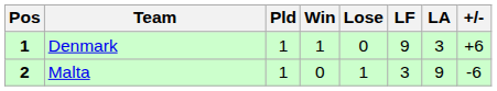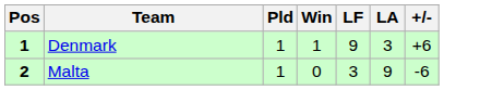- column: Lose | 0 | 1
